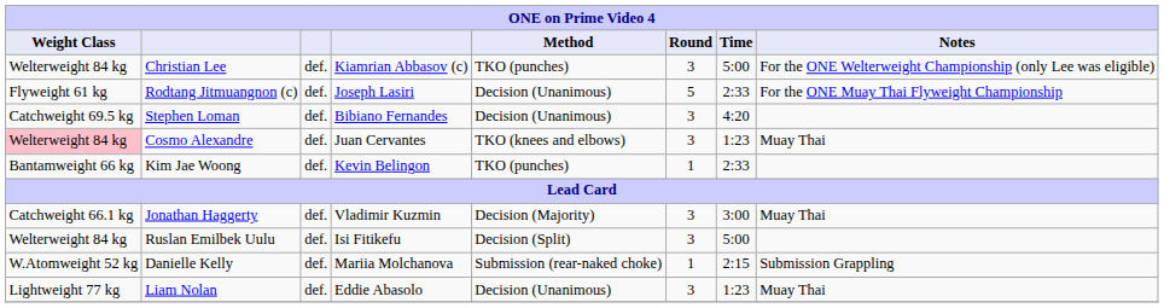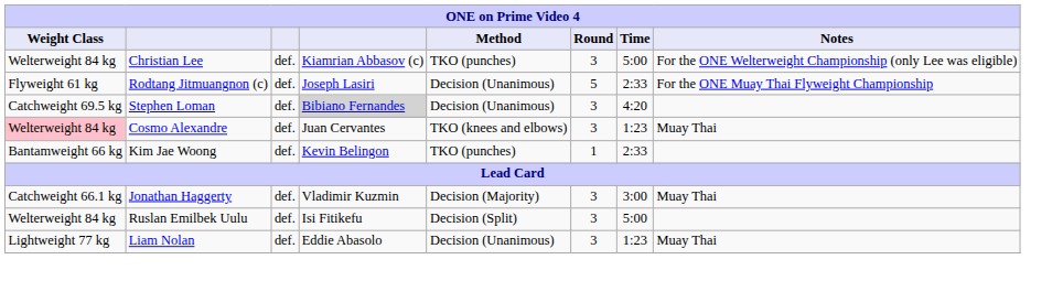Stephen Loman | column 4: no background -> lightgrey background
- row: W.Atomweight 52 kg | Danielle Kelly | def. | Mariia Molchanova | Submission (rear-naked choke) | 1 | 2:15 | Submission Grappling
